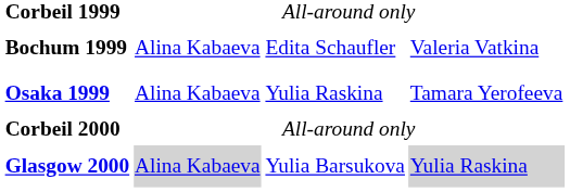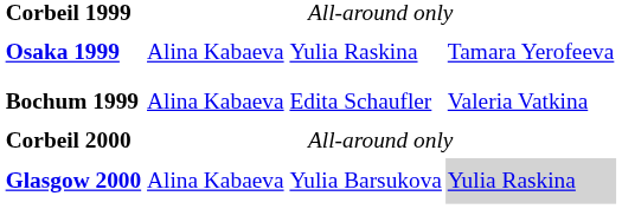rows swapped: Bochum 1999 <-> Osaka 1999
Glasgow 2000 | column 2: lightgrey background -> no background
